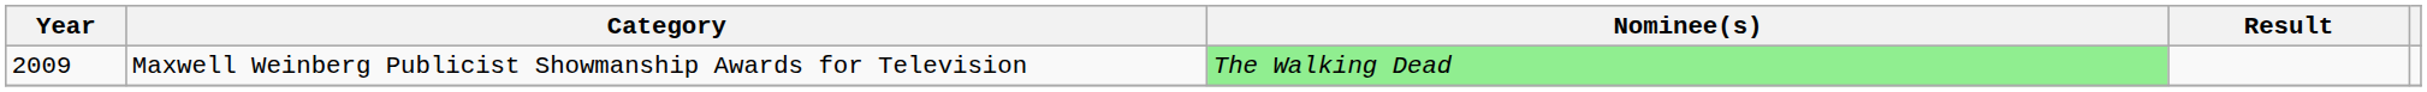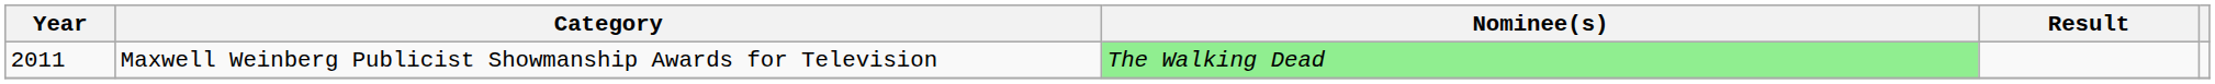Maxwell Weinberg Publicist Showmanship Awards for Television | Year: 2009 -> 2011
